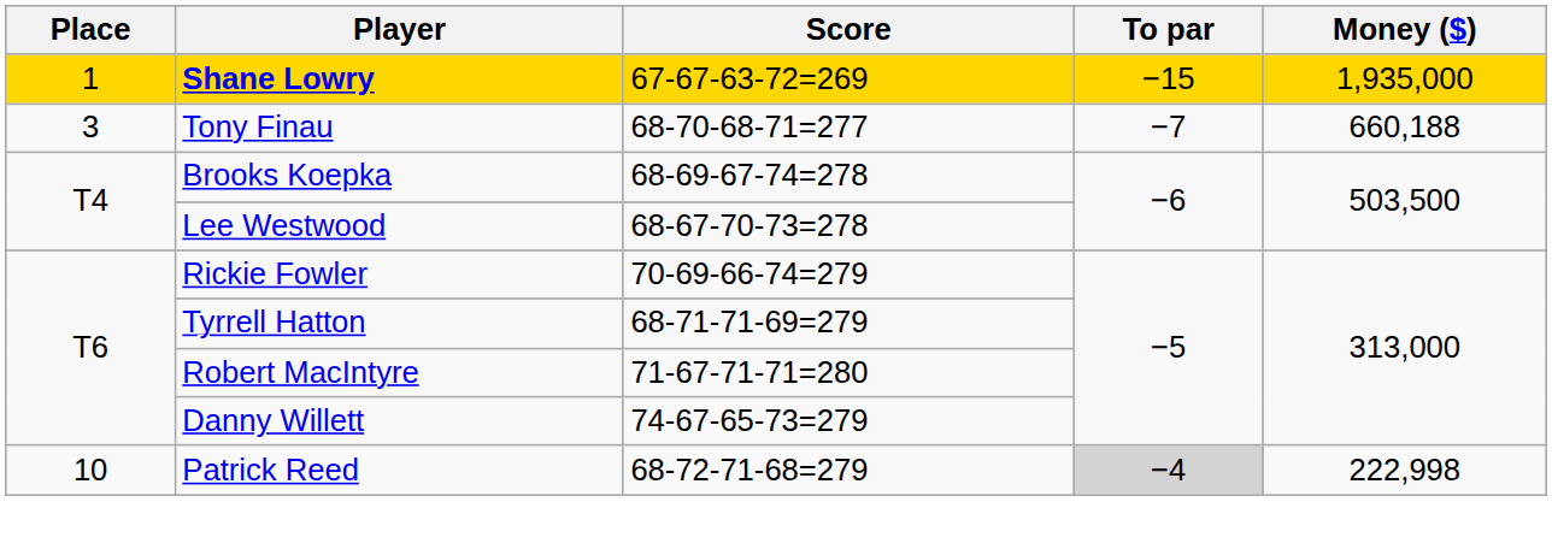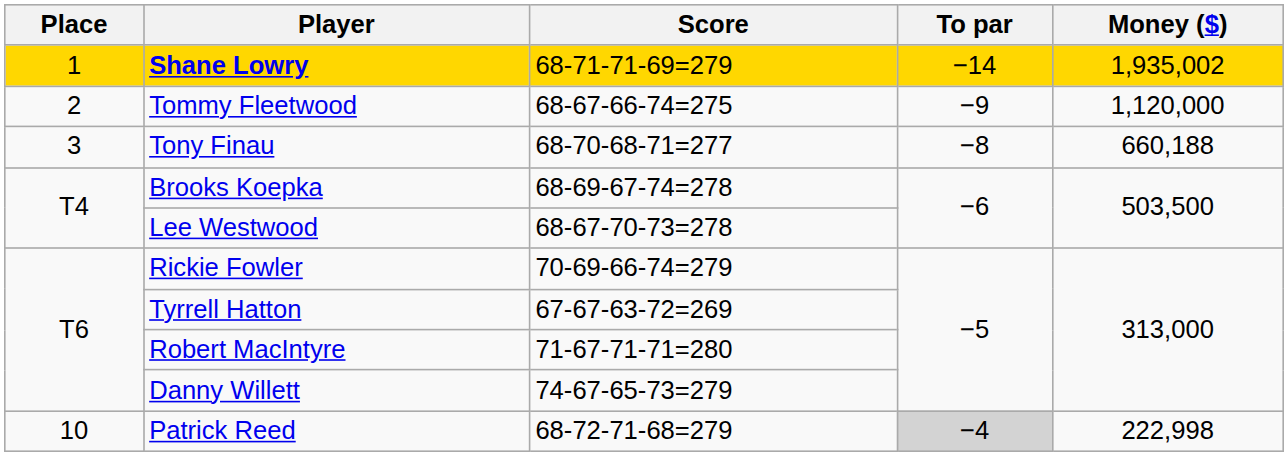Shane Lowry | Score: 67-67-63-72=269 -> 68-71-71-69=279
Shane Lowry | To par: −15 -> −14
Shane Lowry | Money ($): 1,935,000 -> 1,935,002
+ row: 2 | Tommy Fleetwood | 68-67-66-74=275 | −9 | 1,120,000
Tony Finau | To par: −7 -> −8
Tyrrell Hatton | Score: 68-71-71-69=279 -> 67-67-63-72=269
